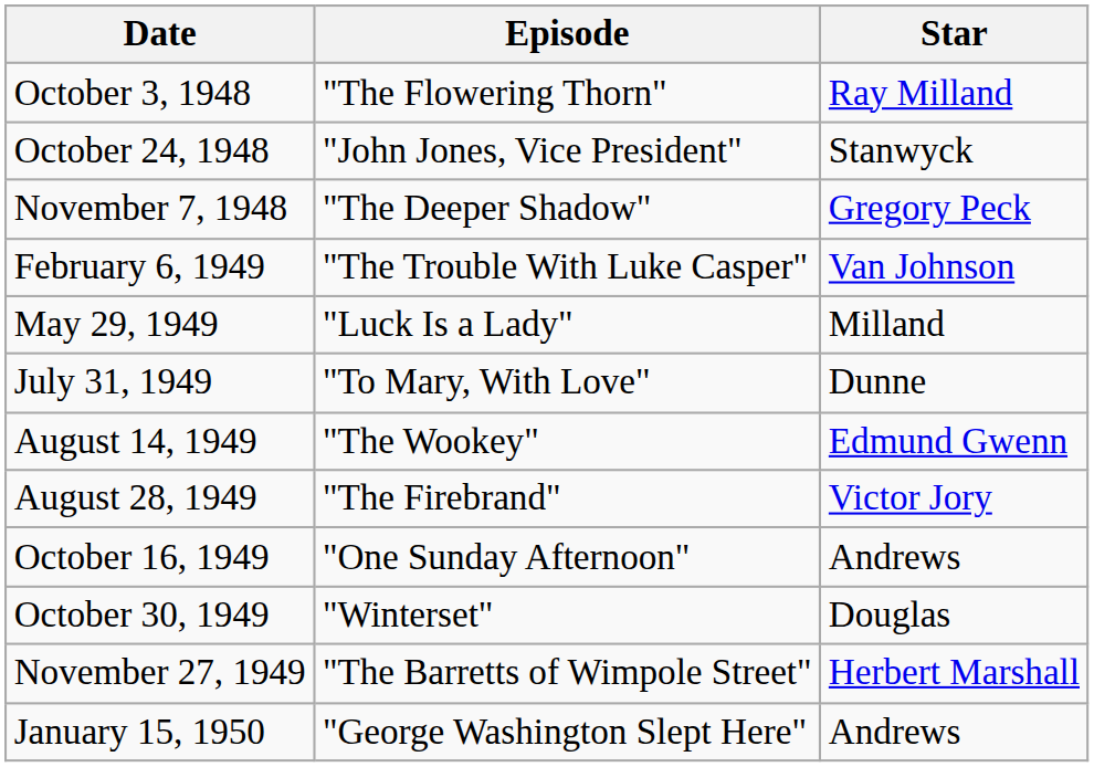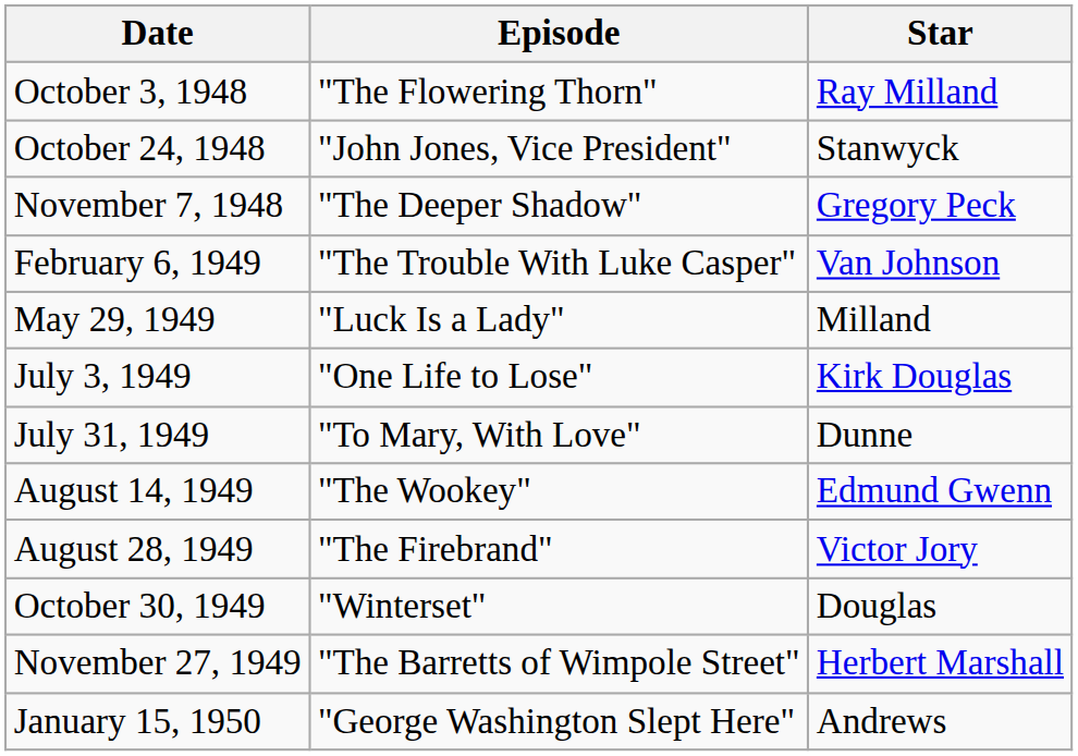+ row: July 3, 1949 | "One Life to Lose" | Kirk Douglas
- row: October 16, 1949 | "One Sunday Afternoon" | Andrews
